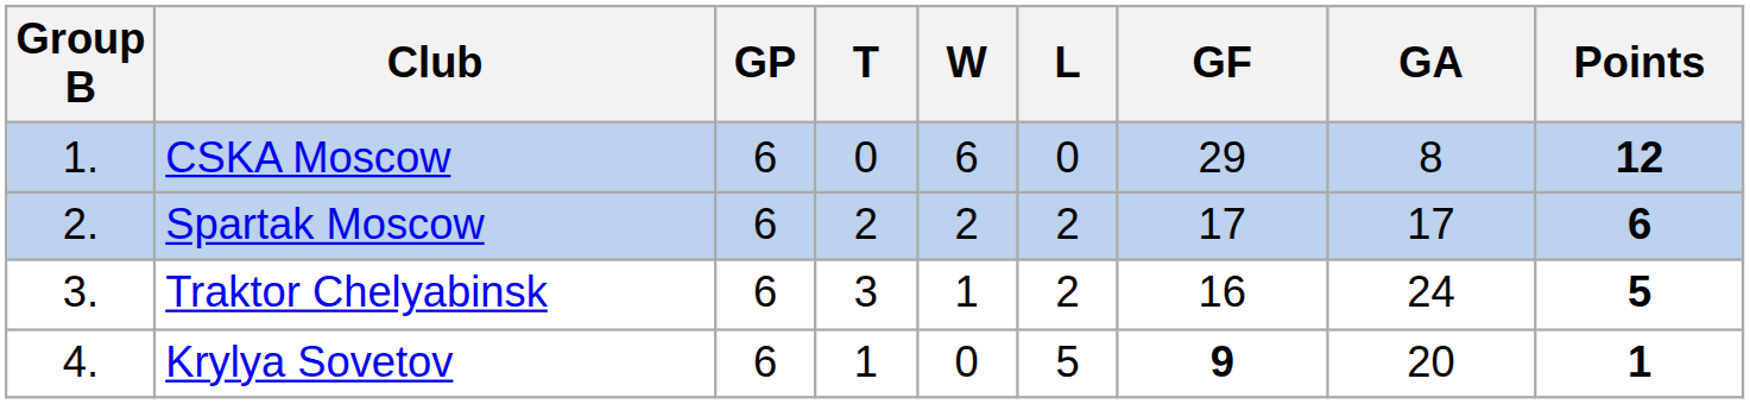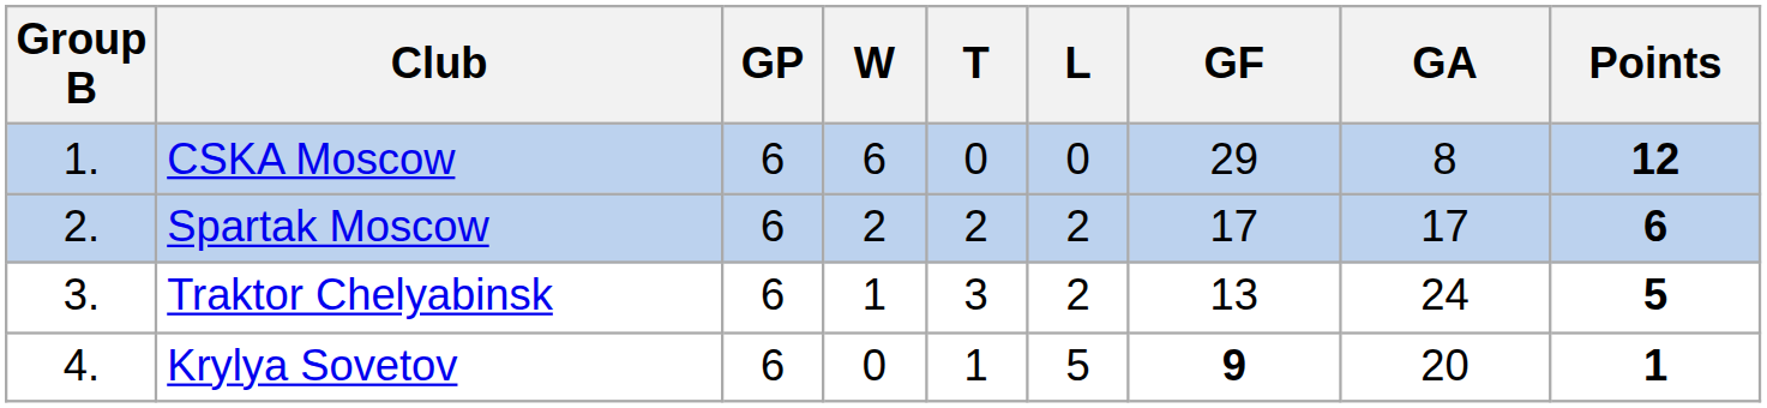columns swapped: W <-> T
Traktor Chelyabinsk | GF: 16 -> 13
